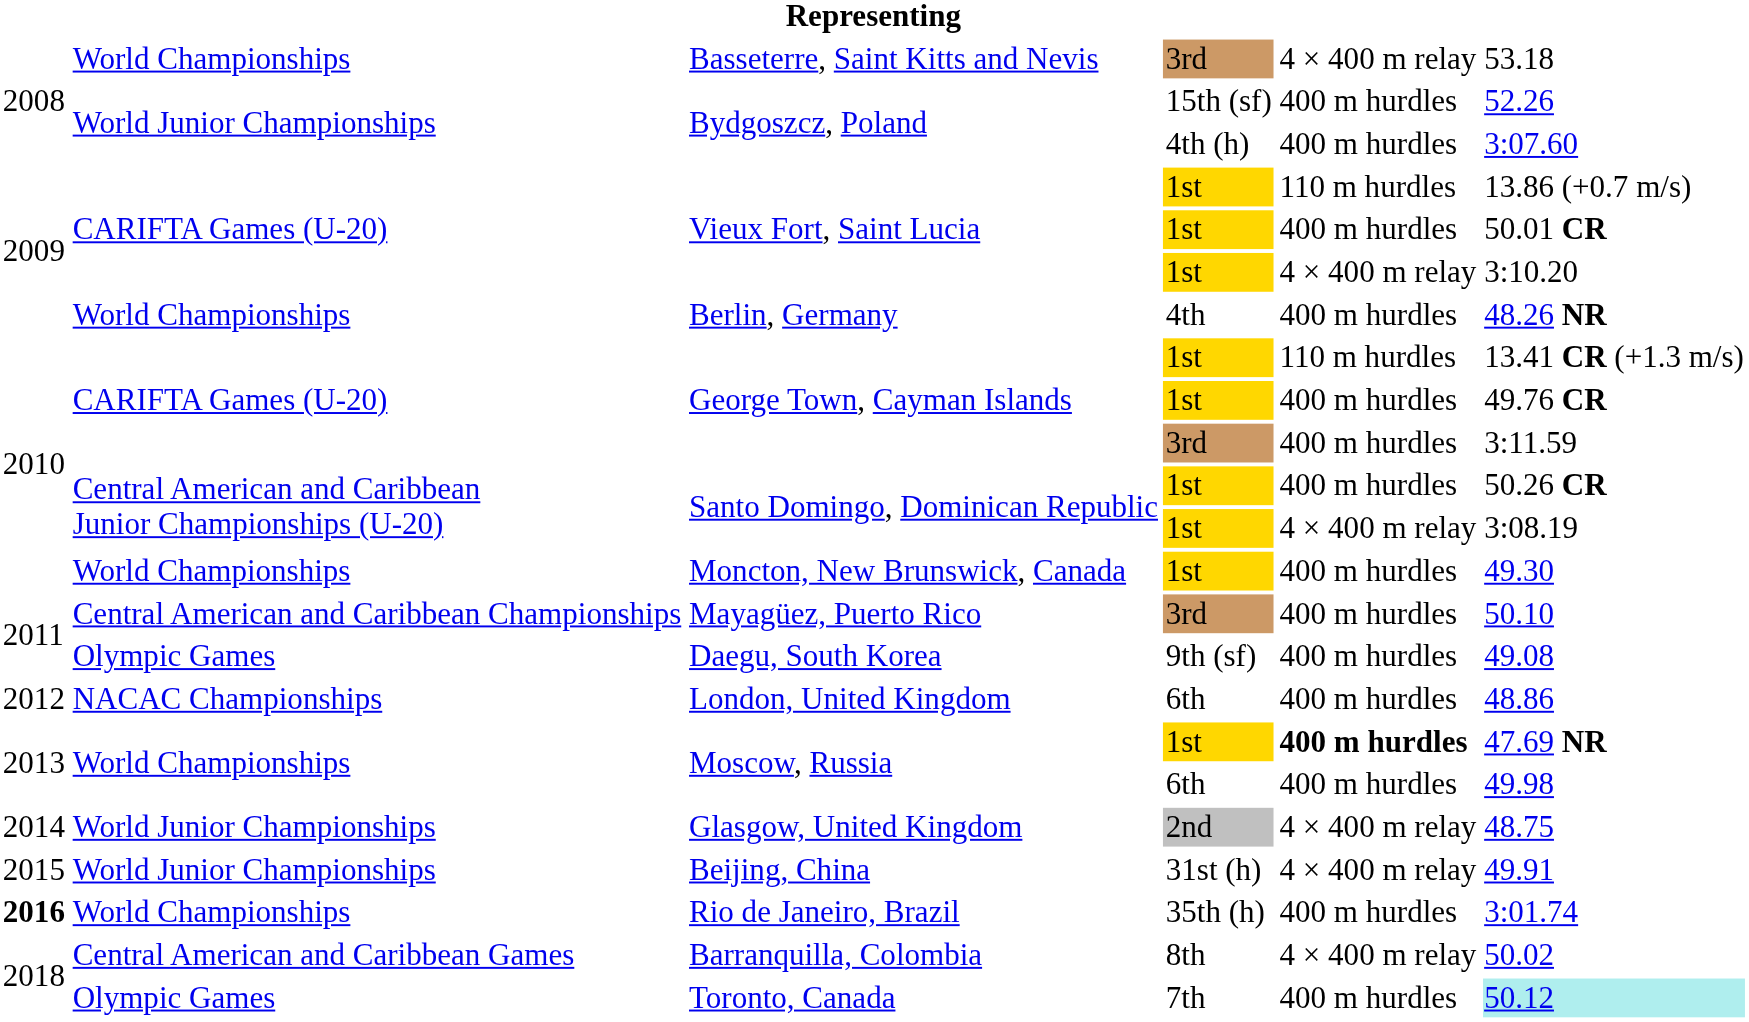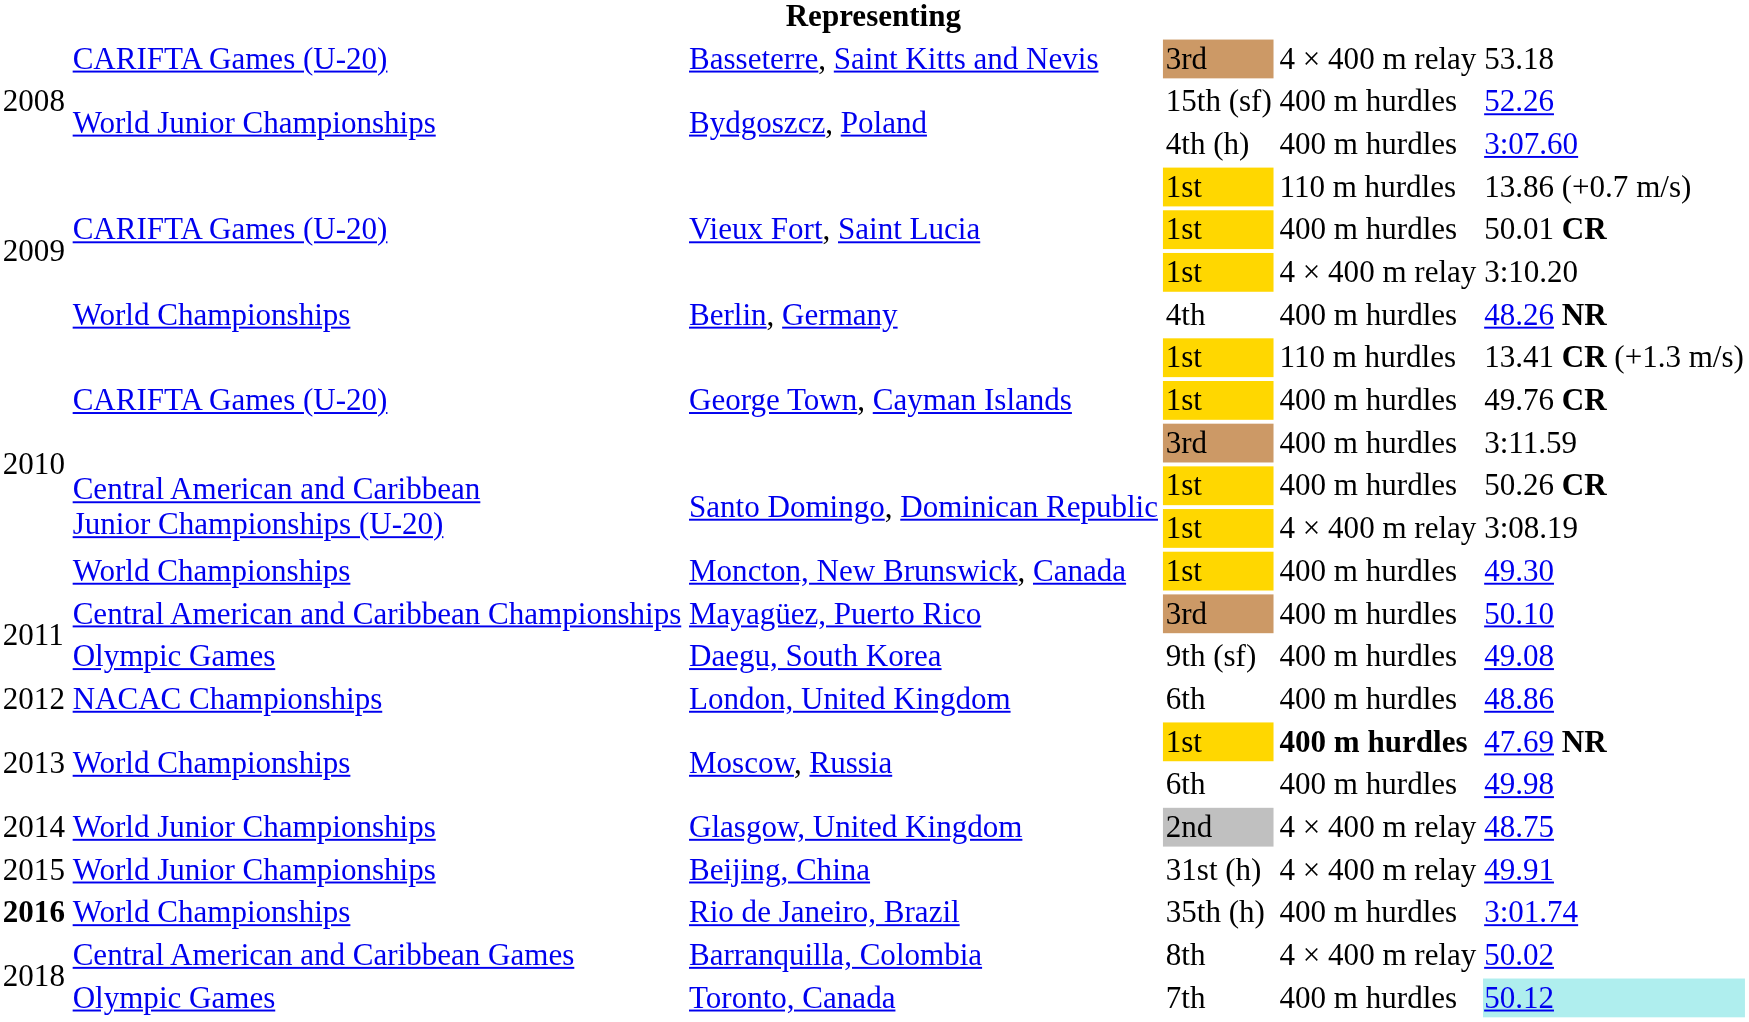Basseterre, Saint Kitts and Nevis | column 2: World Championships -> CARIFTA Games (U-20)
